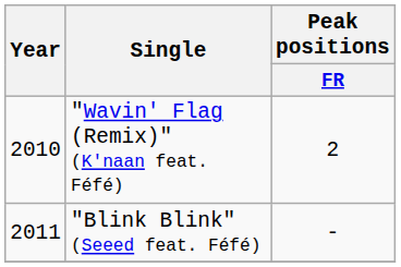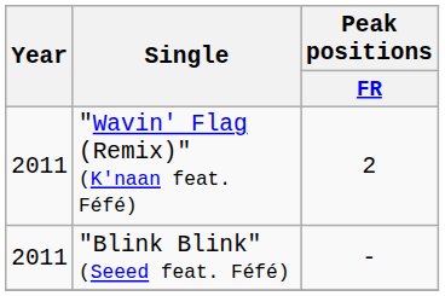"Wavin' Flag (Remix)" (K'naan feat. Féfé) | Year: 2010 -> 2011
